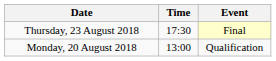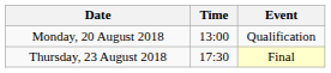rows swapped: Monday, 20 August 2018 <-> Thursday, 23 August 2018
